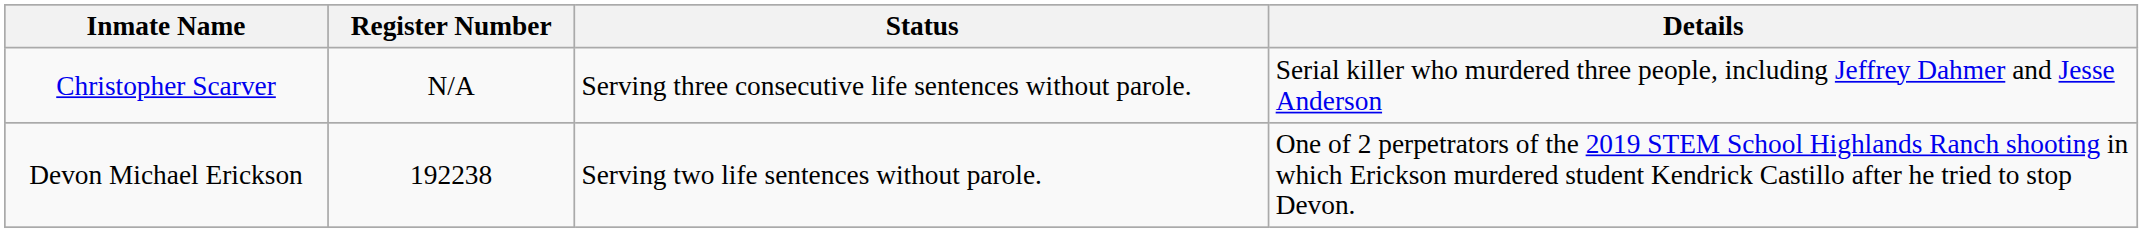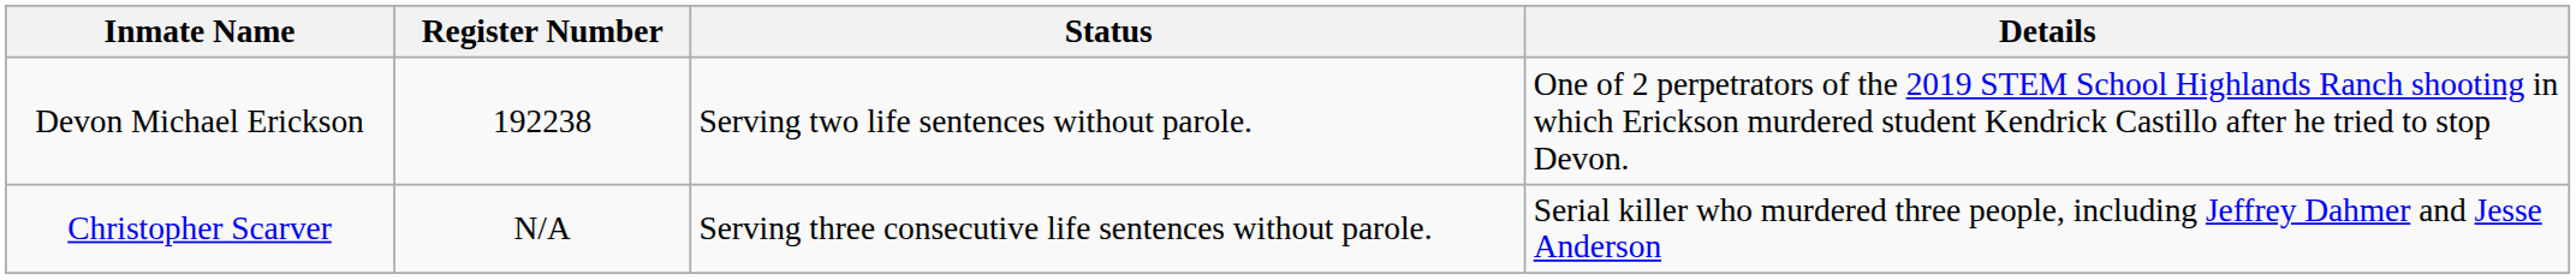rows swapped: Devon Michael Erickson <-> Christopher Scarver
